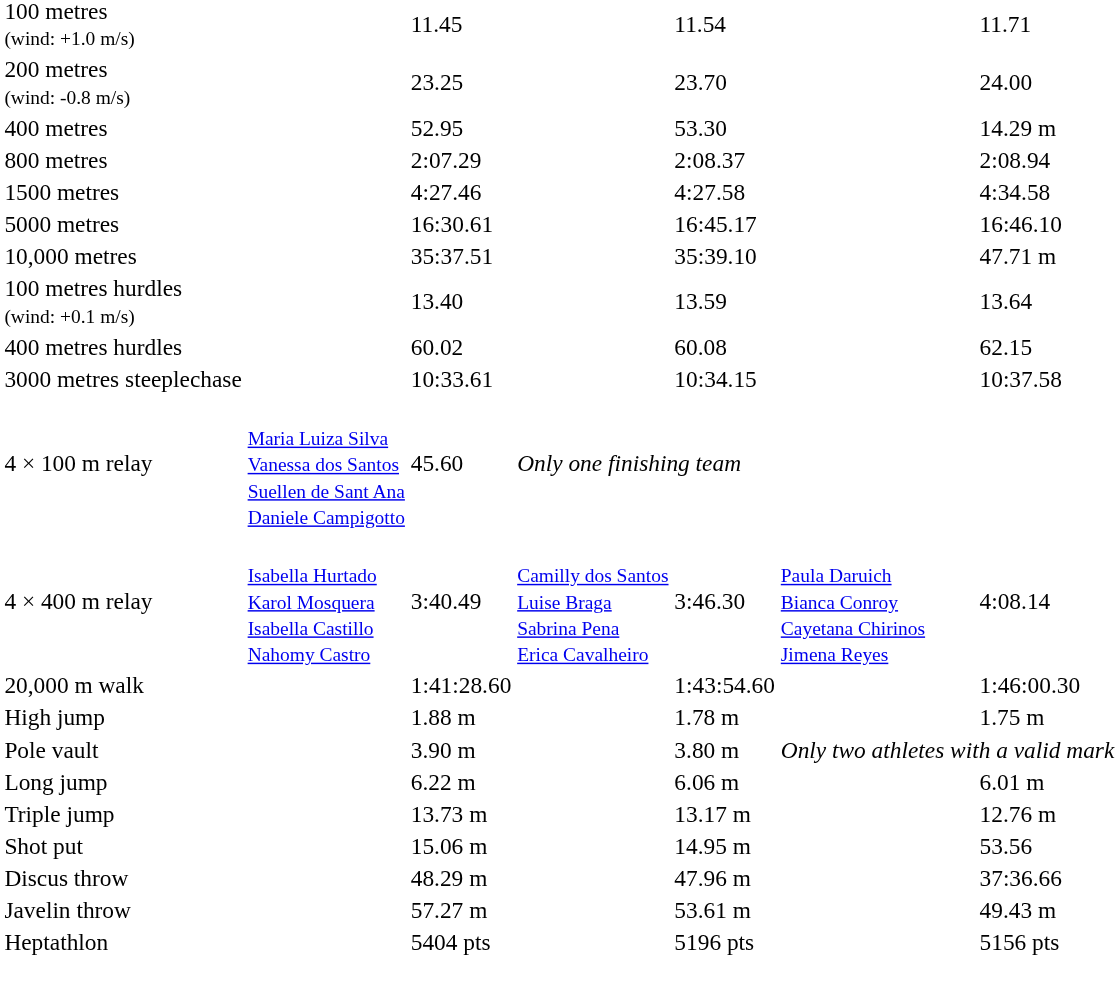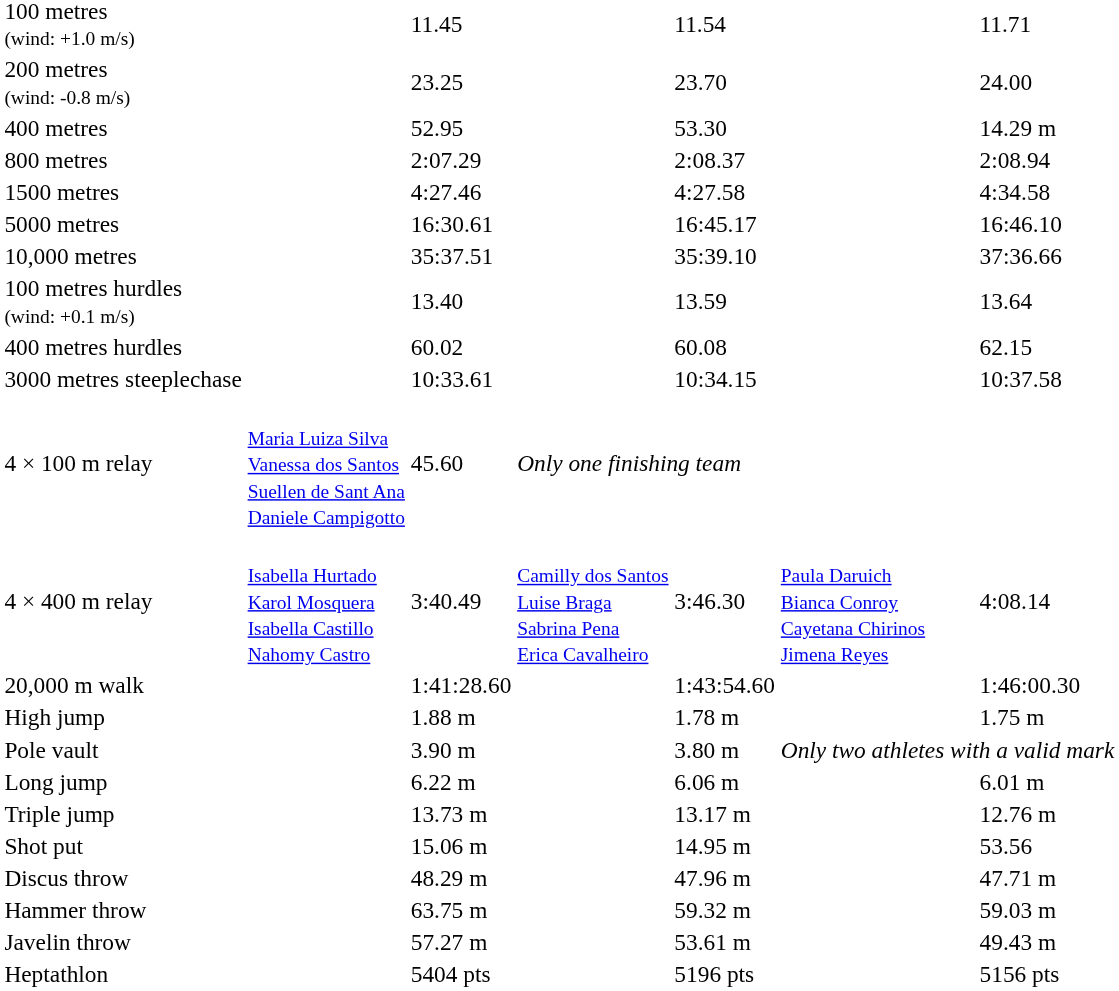10,000 metres | column 7: 47.71 m -> 37:36.66
Discus throw | column 7: 37:36.66 -> 47.71 m
+ row: Hammer throw | 63.75 m | 59.32 m | 59.03 m
